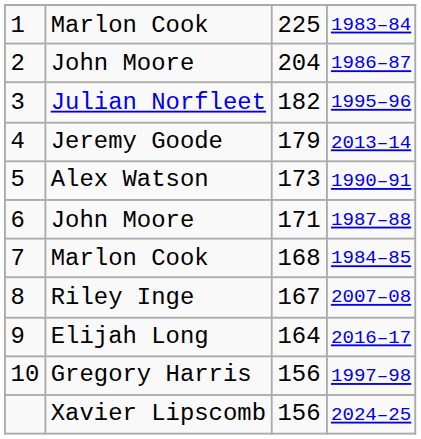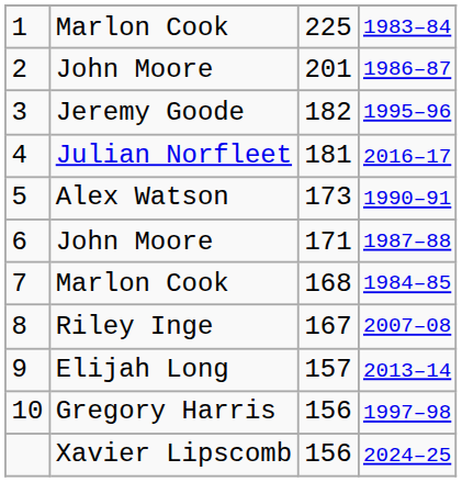2 | column 3: 204 -> 201
3 | column 2: Julian Norfleet -> Jeremy Goode
4 | column 2: Jeremy Goode -> Julian Norfleet
4 | column 3: 179 -> 181
4 | column 4: 2013–14 -> 2016–17
9 | column 3: 164 -> 157
9 | column 4: 2016–17 -> 2013–14
